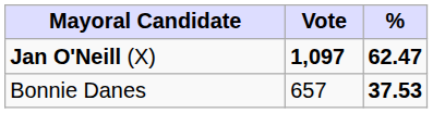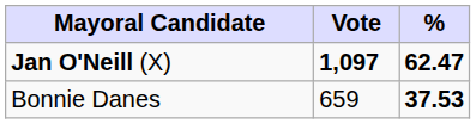Bonnie Danes | Vote: 657 -> 659
